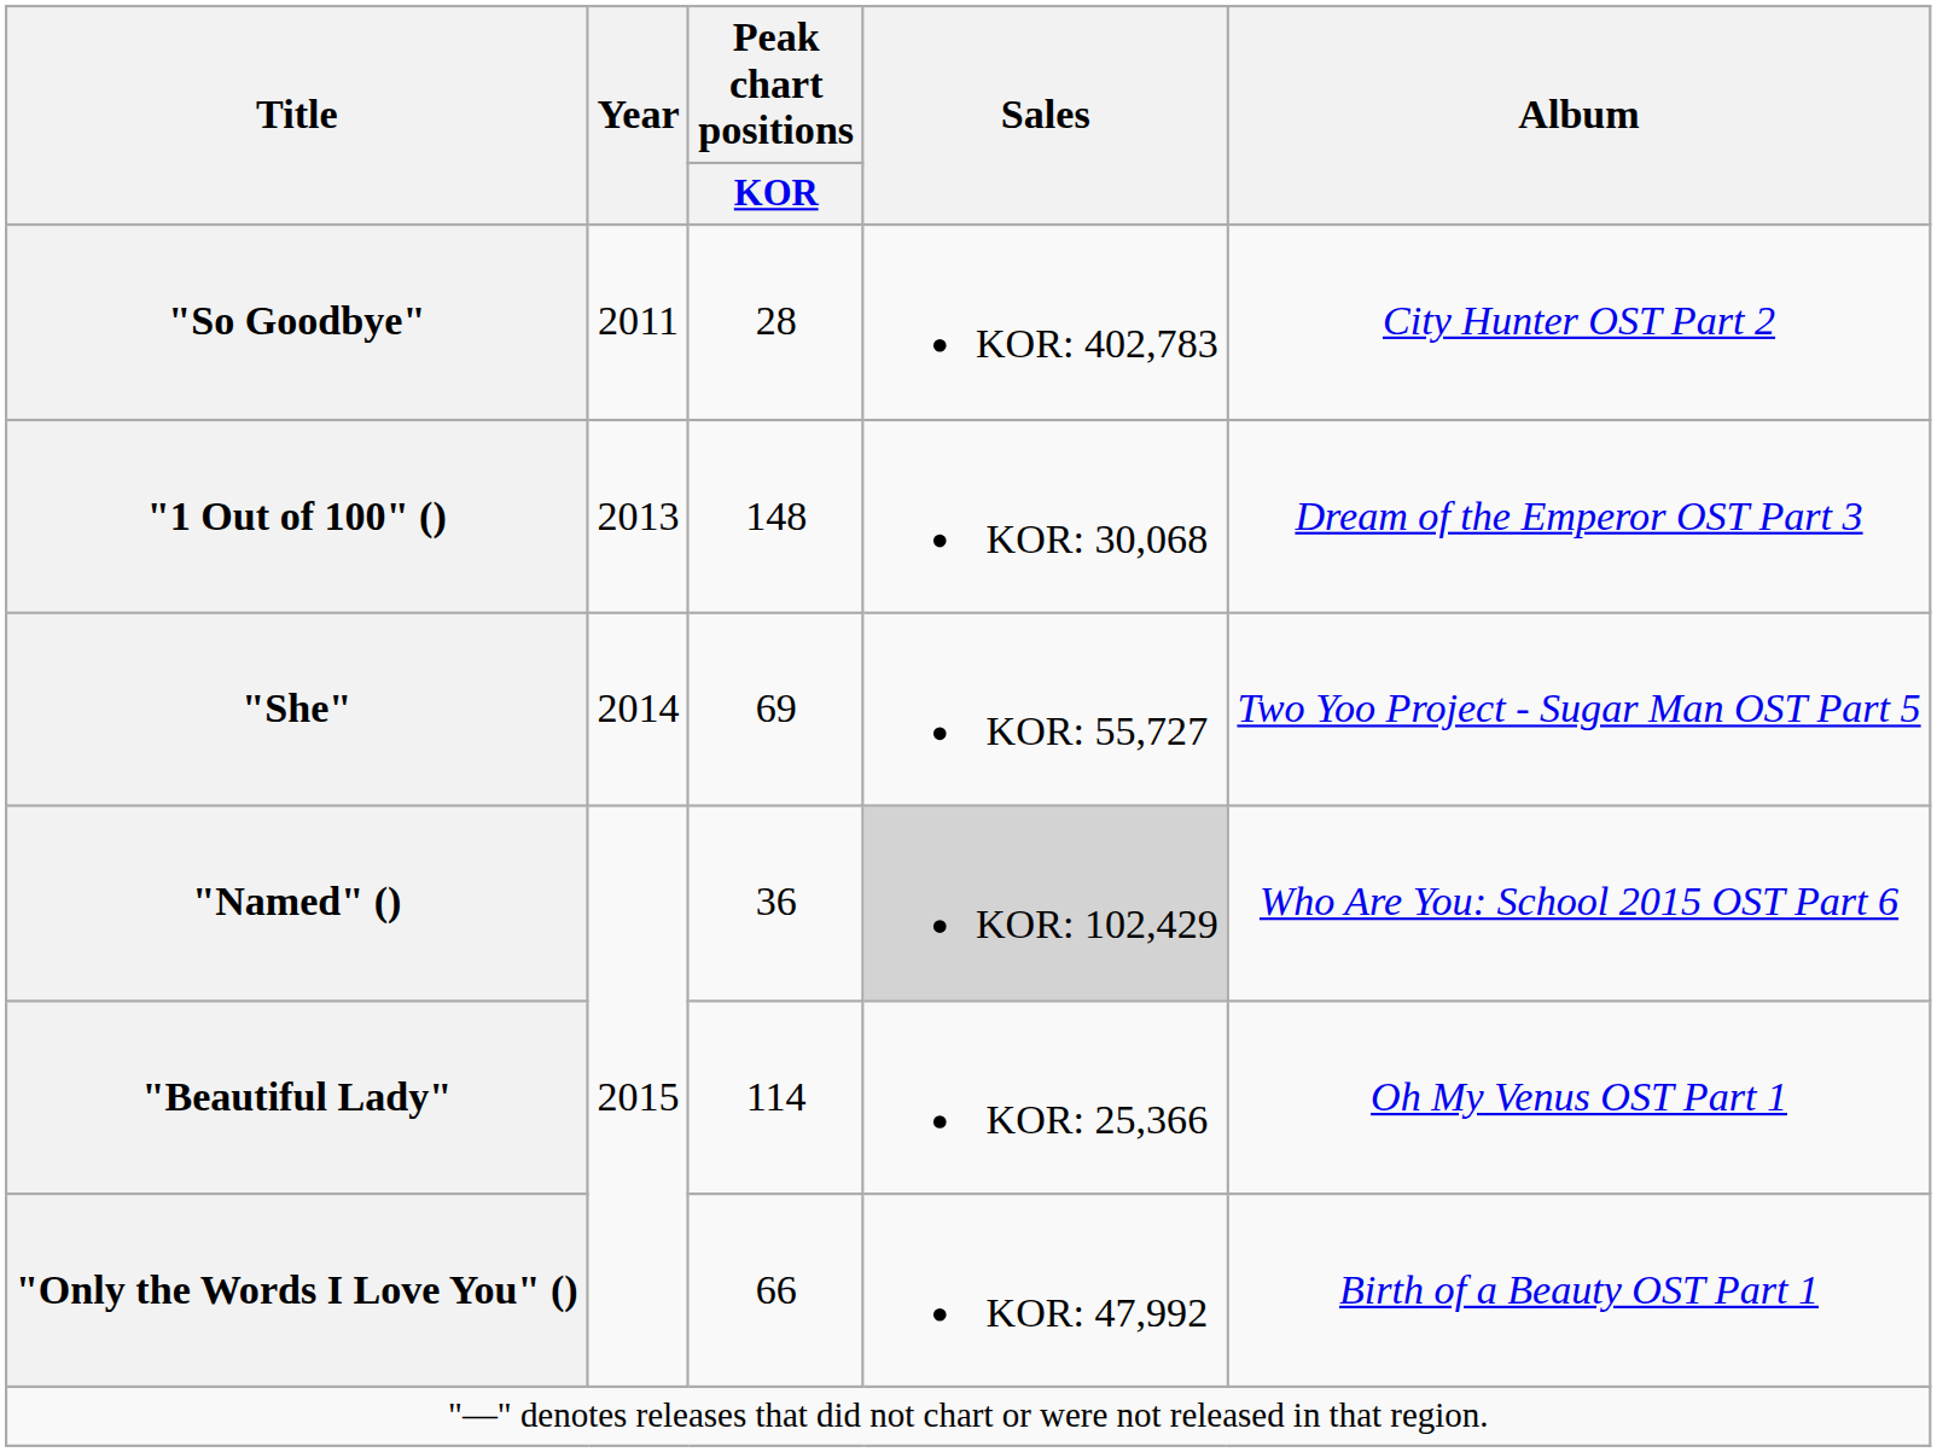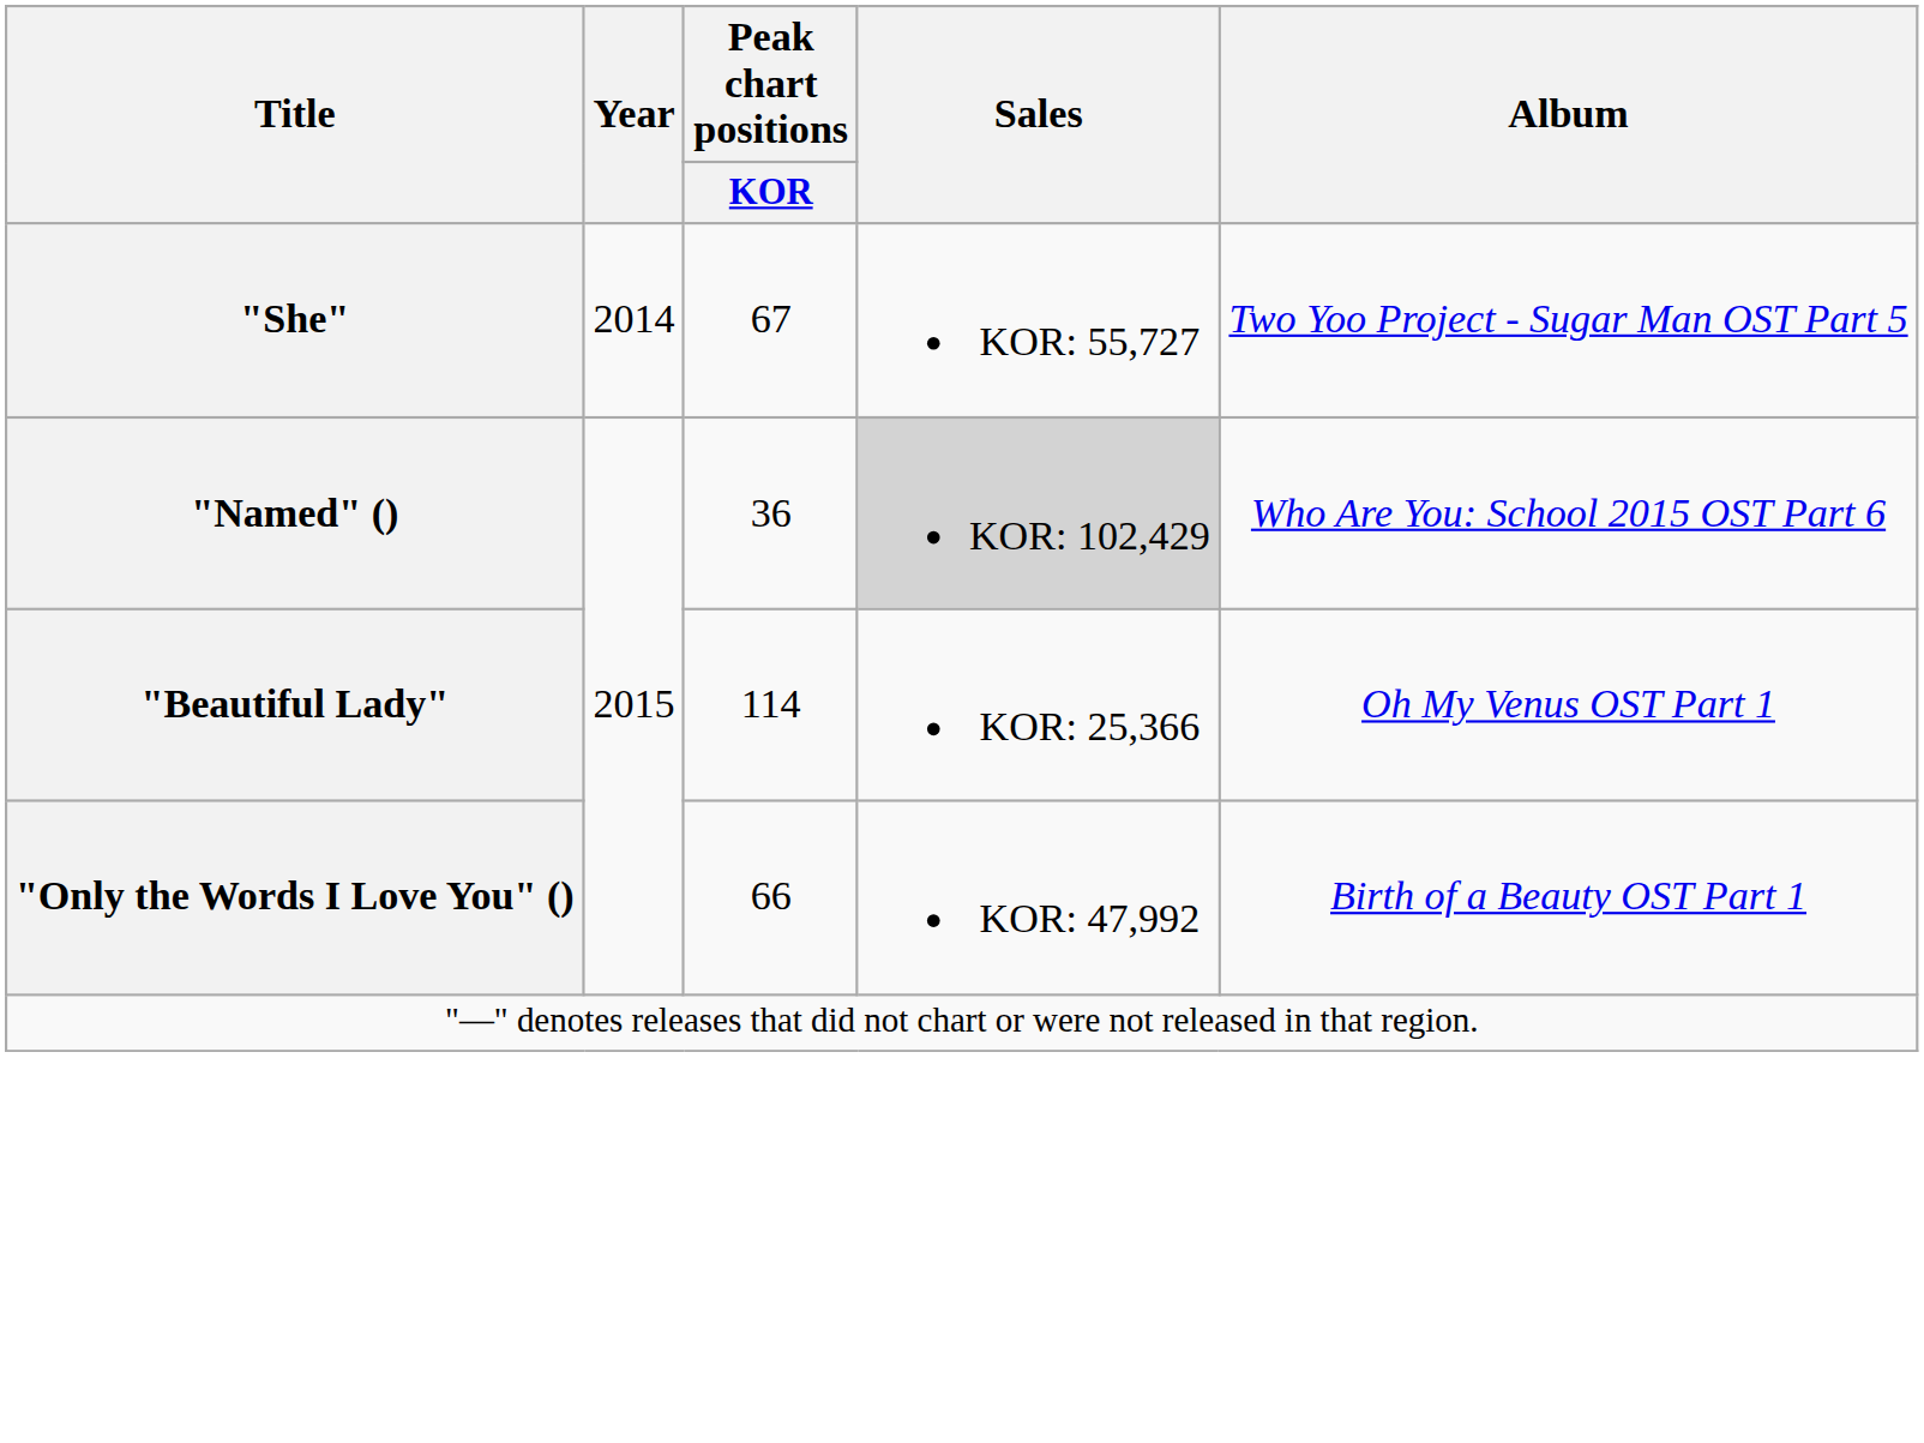- row: "So Goodbye" | 2011 | 28 | KOR: 402,783 | City Hunter OST Part 2
- row: "1 Out of 100" () | 2013 | 148 | KOR: 30,068 | Dream of the Emperor OST Part 3
"She" | Peak chart positions / KOR: 69 -> 67
